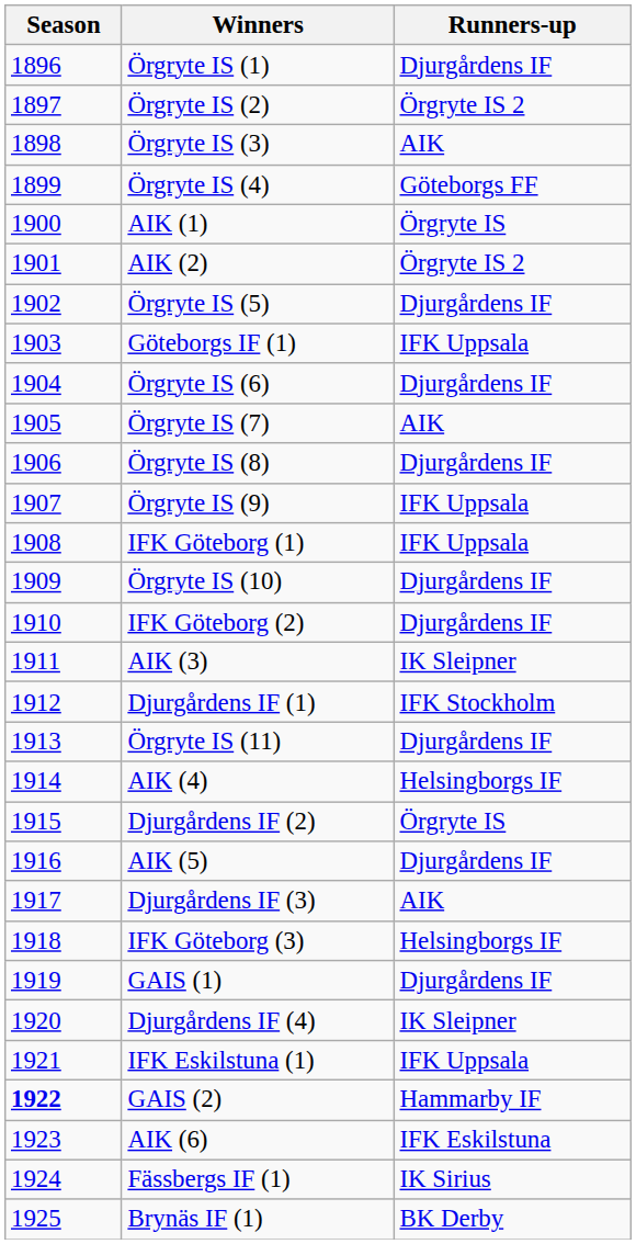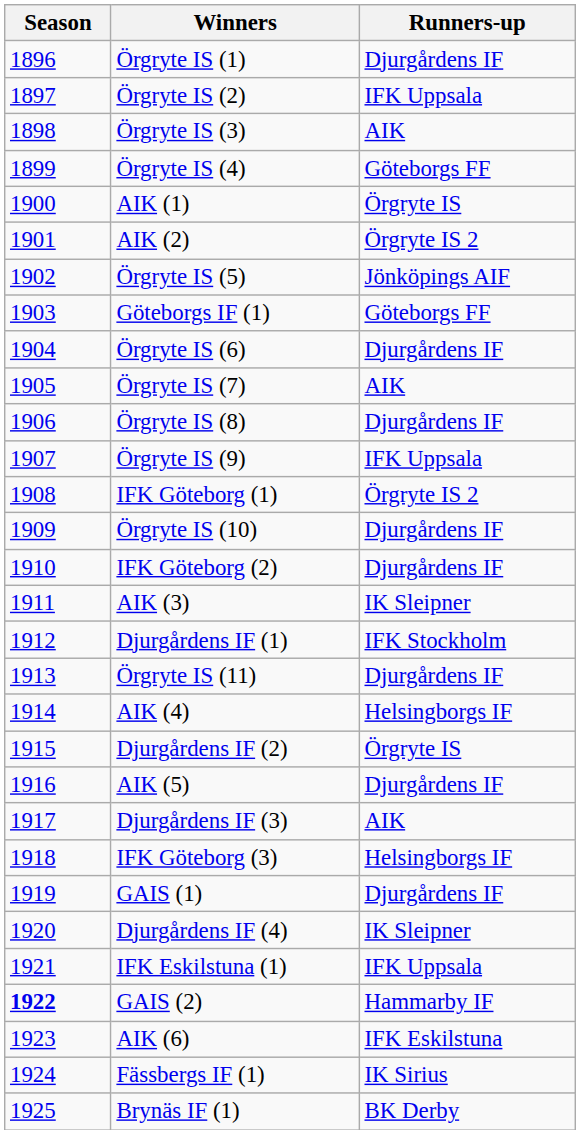Örgryte IS (2) | Runners-up: Örgryte IS 2 -> IFK Uppsala
Örgryte IS (5) | Runners-up: Djurgårdens IF -> Jönköpings AIF
Göteborgs IF (1) | Runners-up: IFK Uppsala -> Göteborgs FF
IFK Göteborg (1) | Runners-up: IFK Uppsala -> Örgryte IS 2
